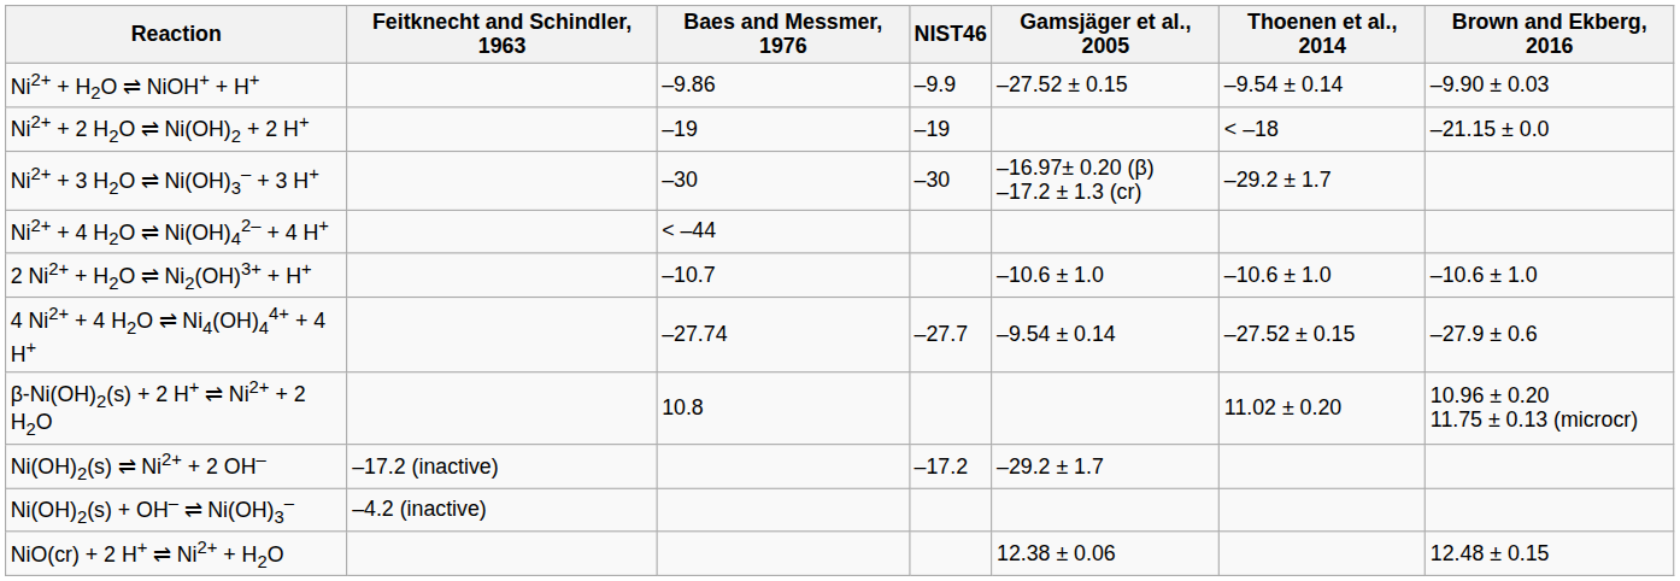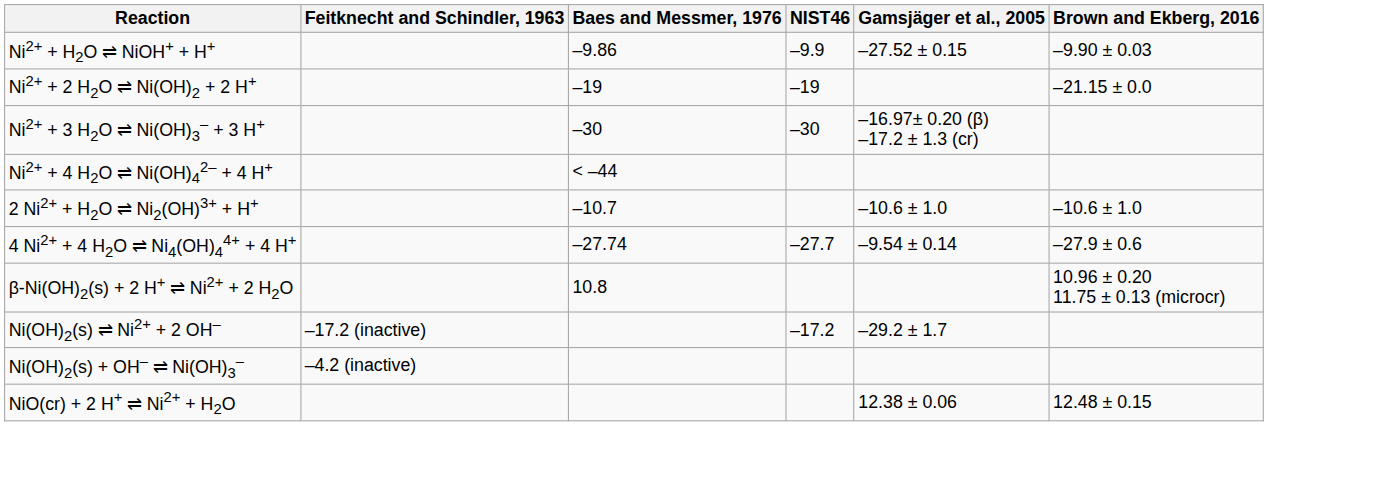- column: Thoenen et al., 2014 | –9.54 ± 0.14 | < –18 | –29.2 ± 1.7 | –10.6 ± 1.0 | –27.52 ± 0.15 | 11.02 ± 0.20
